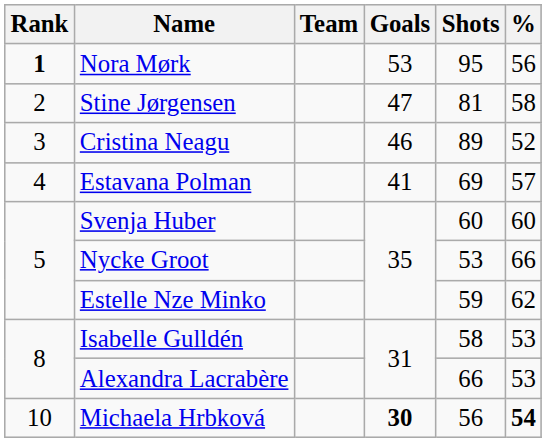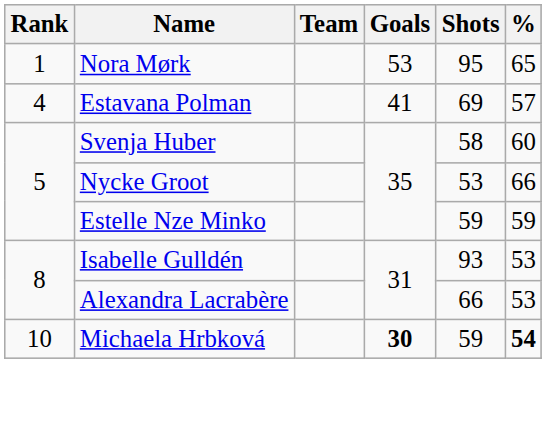Nora Mørk | Rank: bold -> normal
Nora Mørk | %: 56 -> 65
- row: 2 | Stine Jørgensen | 47 | 81 | 58
- row: 3 | Cristina Neagu | 46 | 89 | 52
Svenja Huber | Shots: 60 -> 58
Estelle Nze Minko | %: 62 -> 59
Isabelle Gulldén | Shots: 58 -> 93
Michaela Hrbková | Shots: 56 -> 59
